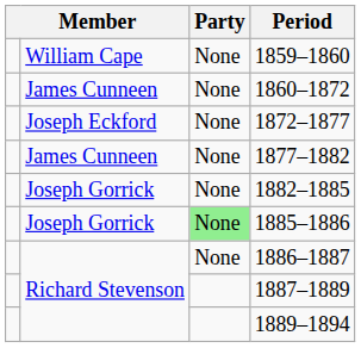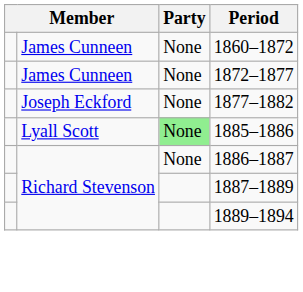- row: William Cape | None | 1859–1860
1872–1877 | column 2: Joseph Eckford -> James Cunneen
1877–1882 | column 2: James Cunneen -> Joseph Eckford
- row: Joseph Gorrick | None | 1882–1885
1885–1886 | column 2: Joseph Gorrick -> Lyall Scott
